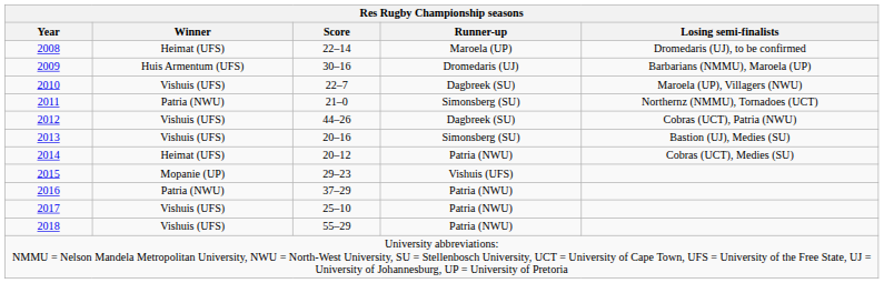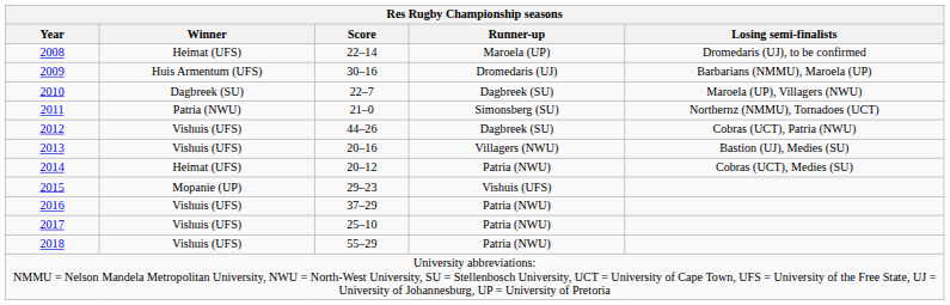2010 | Winner: Vishuis (UFS) -> Dagbreek (SU)
2013 | Runner-up: Simonsberg (SU) -> Villagers (NWU)
2016 | Winner: Patria (NWU) -> Vishuis (UFS)
